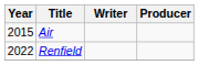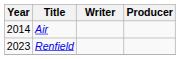Air | Year: 2015 -> 2014
Renfield | Year: 2022 -> 2023
